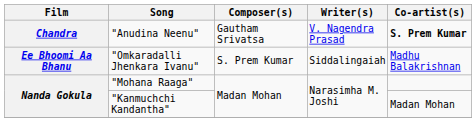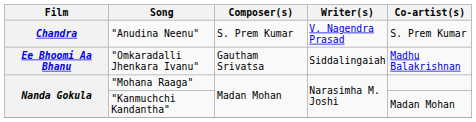"Anudina Neenu" | Composer(s): Gautham Srivatsa -> S. Prem Kumar
"Anudina Neenu" | Co-artist(s): bold -> normal
"Omkaradalli Jhenkara Ivanu" | Composer(s): S. Prem Kumar -> Gautham Srivatsa
